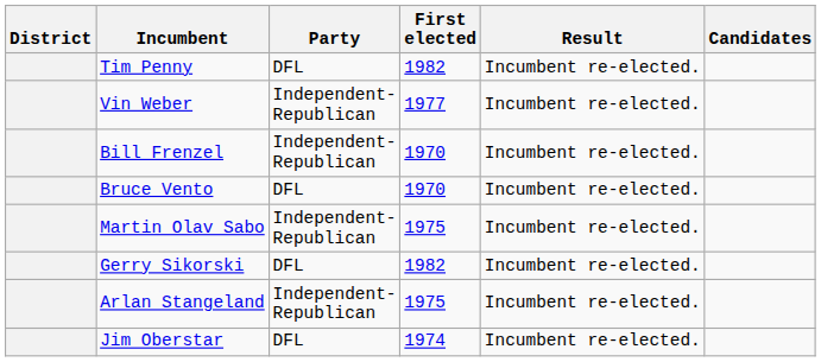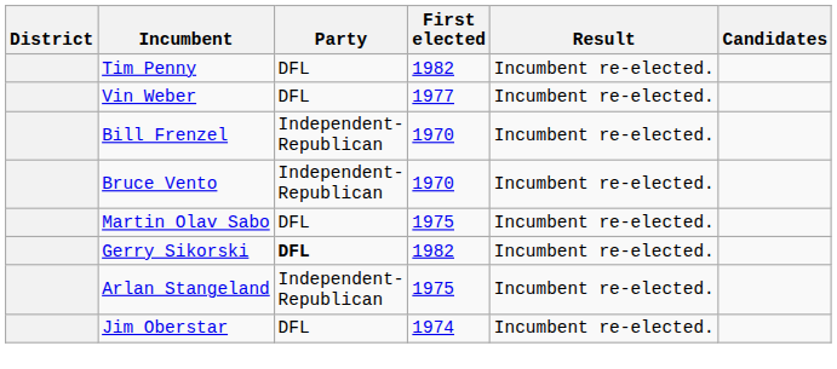Vin Weber | Party: Independent- Republican -> DFL
Bruce Vento | Party: DFL -> Independent- Republican
Martin Olav Sabo | Party: Independent- Republican -> DFL
Gerry Sikorski | Party: normal -> bold
